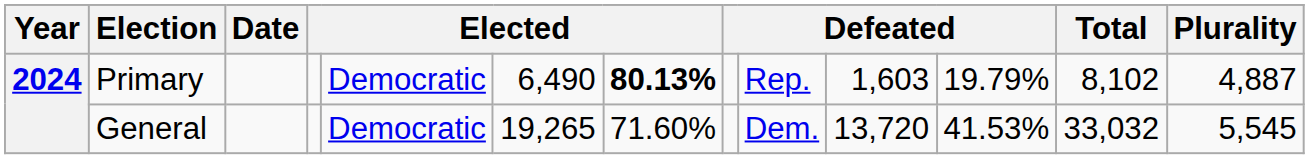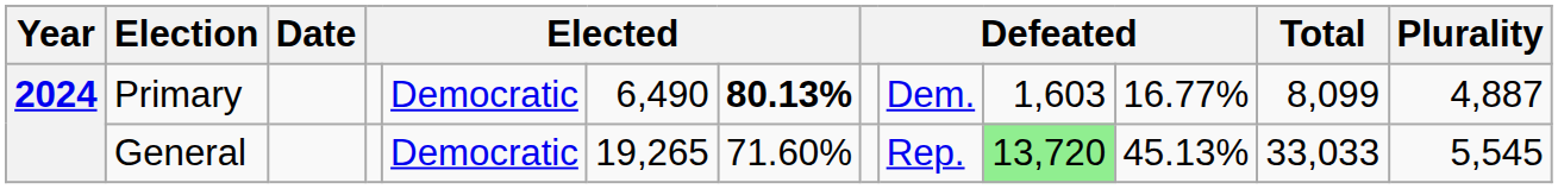Primary | column 9: Rep. -> Dem.
Primary | column 11: 19.79% -> 16.77%
Primary | Total: 8,102 -> 8,099
General | column 9: Dem. -> Rep.
General | column 10: no background -> lightgreen background
General | column 11: 41.53% -> 45.13%
General | Total: 33,032 -> 33,033
